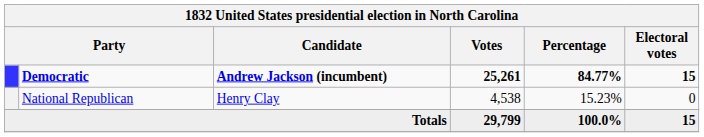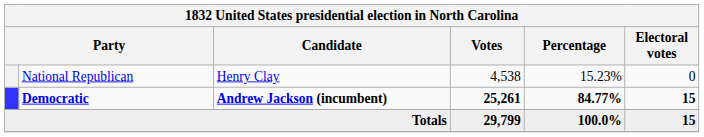rows swapped: Democratic <-> National Republican
